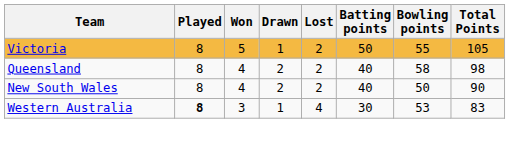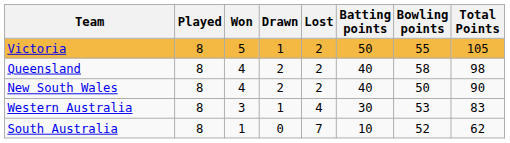Western Australia | Played: bold -> normal
+ row: South Australia | 8 | 1 | 0 | 7 | 10 | 52 | 62
